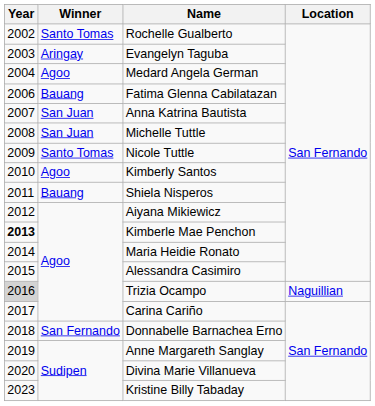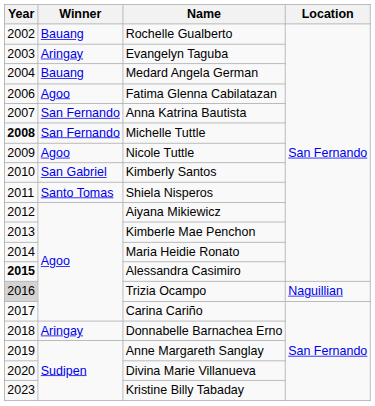Rochelle Gualberto | Winner: Santo Tomas -> Bauang
Medard Angela German | Winner: Agoo -> Bauang
Fatima Glenna Cabilatazan | Winner: Bauang -> Agoo
Anna Katrina Bautista | Winner: San Juan -> San Fernando
Michelle Tuttle | Year: normal -> bold
Michelle Tuttle | Winner: San Juan -> San Fernando
Nicole Tuttle | Winner: Santo Tomas -> Agoo
Kimberly Santos | Winner: Agoo -> San Gabriel
Shiela Nisperos | Winner: Bauang -> Santo Tomas
Kimberle Mae Penchon | Year: bold -> normal
Alessandra Casimiro | Year: normal -> bold
Donnabelle Barnachea Erno | Winner: San Fernando -> Aringay
